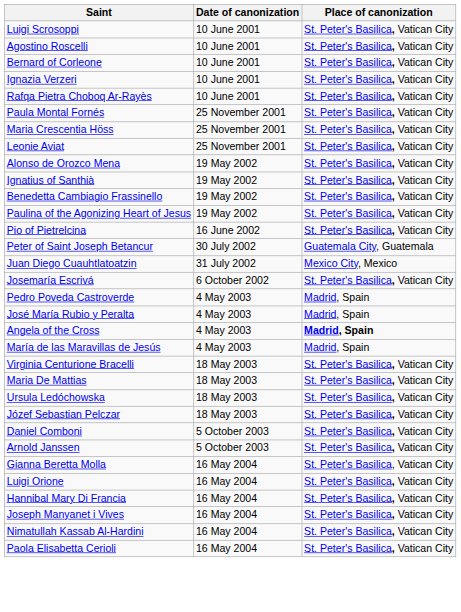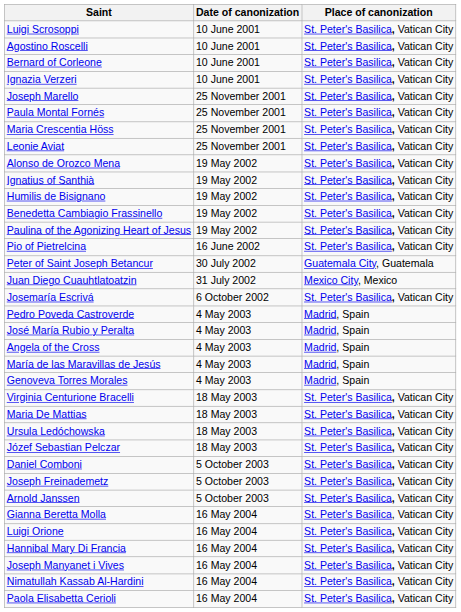- row: Rafqa Pietra Choboq Ar-Rayès | 10 June 2001 | St. Peter's Basilica, Vatican City
+ row: Joseph Marello | 25 November 2001 | St. Peter's Basilica, Vatican City
+ row: Humilis de Bisignano | 19 May 2002 | St. Peter's Basilica, Vatican City
Angela of the Cross | Place of canonization: bold -> normal
+ row: Genoveva Torres Morales | 4 May 2003 | Madrid, Spain
+ row: Joseph Freinademetz | 5 October 2003 | St. Peter's Basilica, Vatican City
